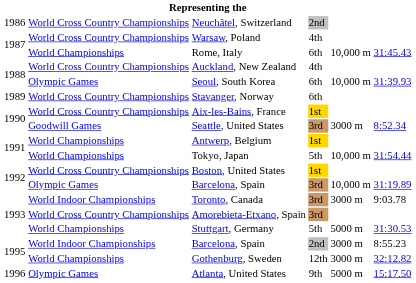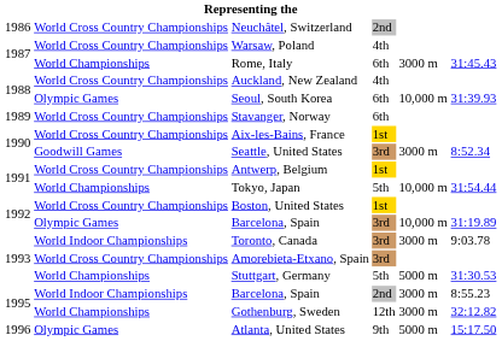Rome, Italy | column 5: 10,000 m -> 3000 m
Antwerp, Belgium | column 2: World Championships -> World Cross Country Championships
